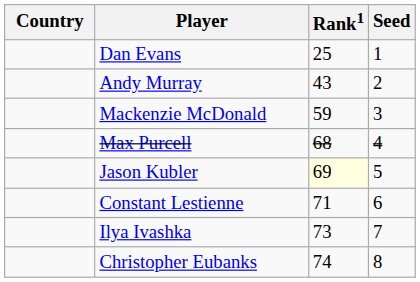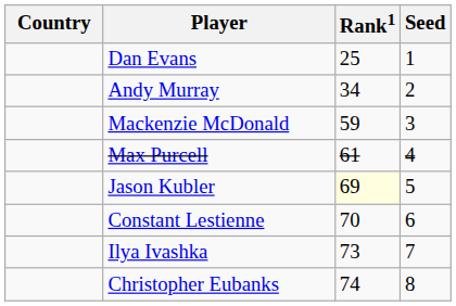Andy Murray | Rank1: 43 -> 34
Max Purcell | Rank1: 68 -> 61
Constant Lestienne | Rank1: 71 -> 70
